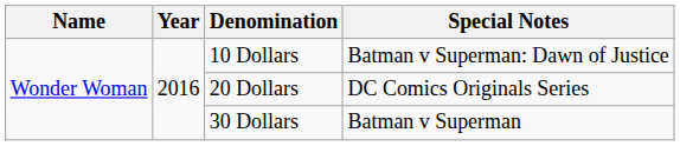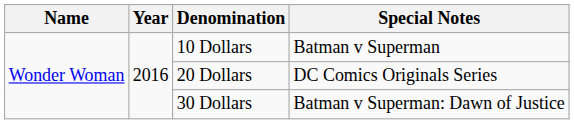10 Dollars | Special Notes: Batman v Superman: Dawn of Justice -> Batman v Superman
30 Dollars | Special Notes: Batman v Superman -> Batman v Superman: Dawn of Justice
